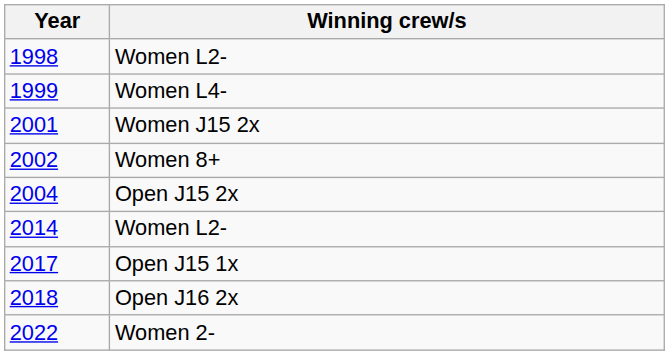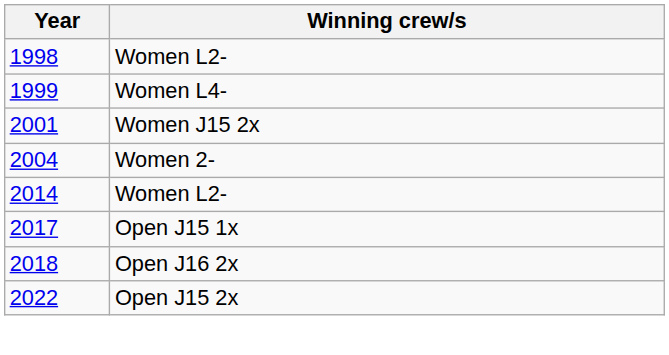- row: 2002 | Women 8+
2004 | Winning crew/s: Open J15 2x -> Women 2-
2022 | Winning crew/s: Women 2- -> Open J15 2x
